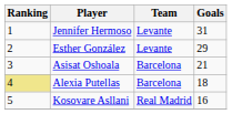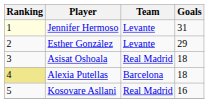Jennifer Hermoso | Ranking: no background -> lightyellow background
Asisat Oshoala | Team: Barcelona -> Real Madrid
Asisat Oshoala | Goals: 21 -> 18
